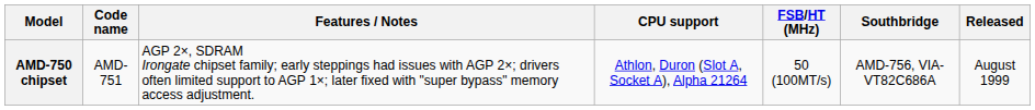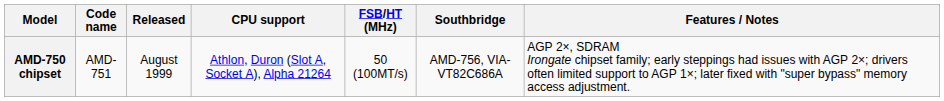columns swapped: Released <-> Features / Notes
